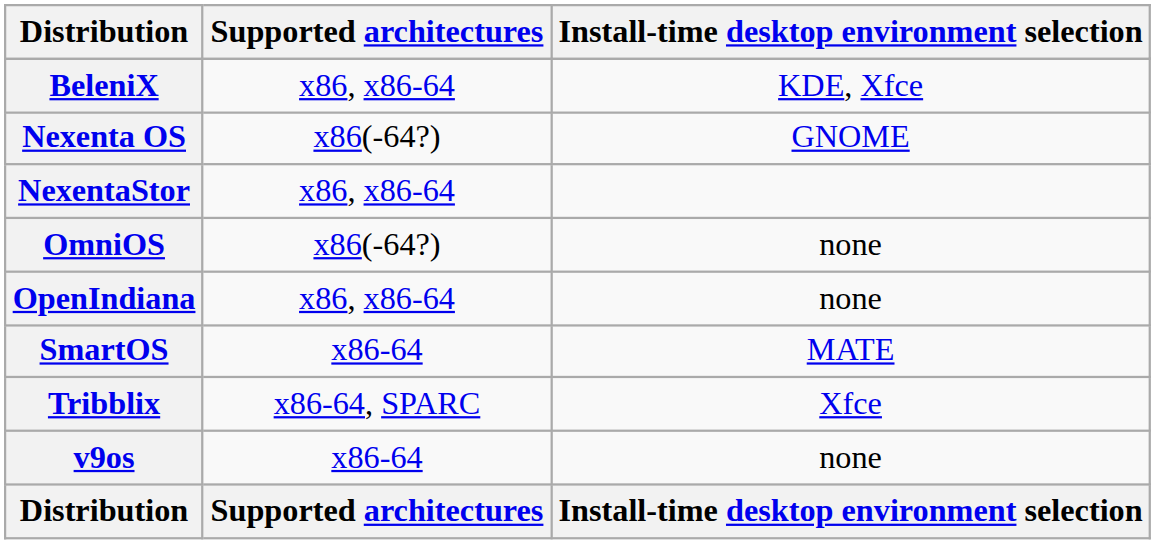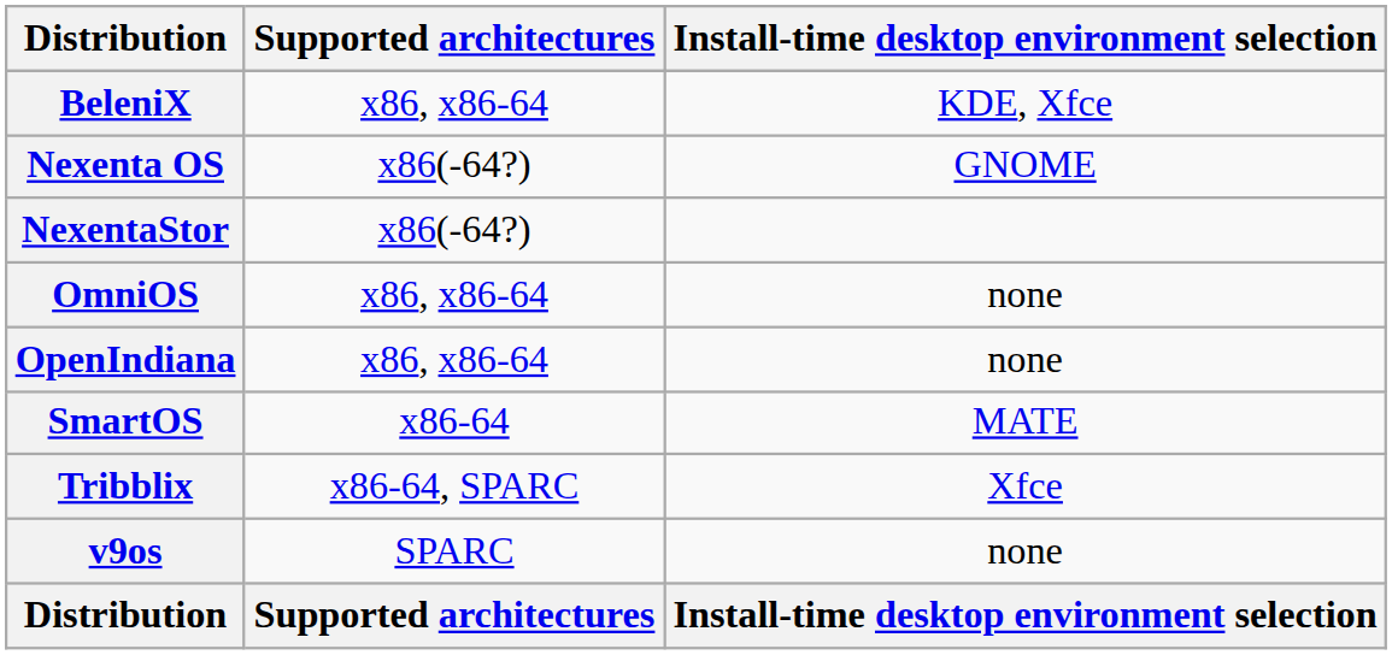NexentaStor | Supported architectures: x86, x86-64 -> x86(-64?)
OmniOS | Supported architectures: x86(-64?) -> x86, x86-64
v9os | Supported architectures: x86-64 -> SPARC
